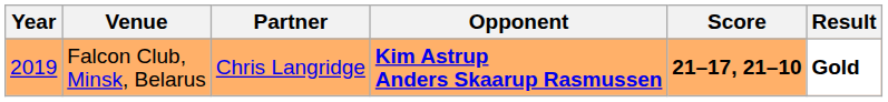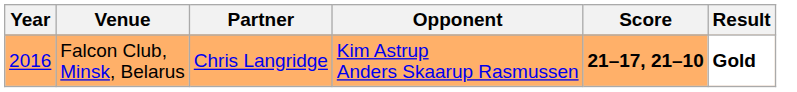Falcon Club, Minsk, Belarus | Year: 2019 -> 2016
Falcon Club, Minsk, Belarus | Opponent: bold -> normal
